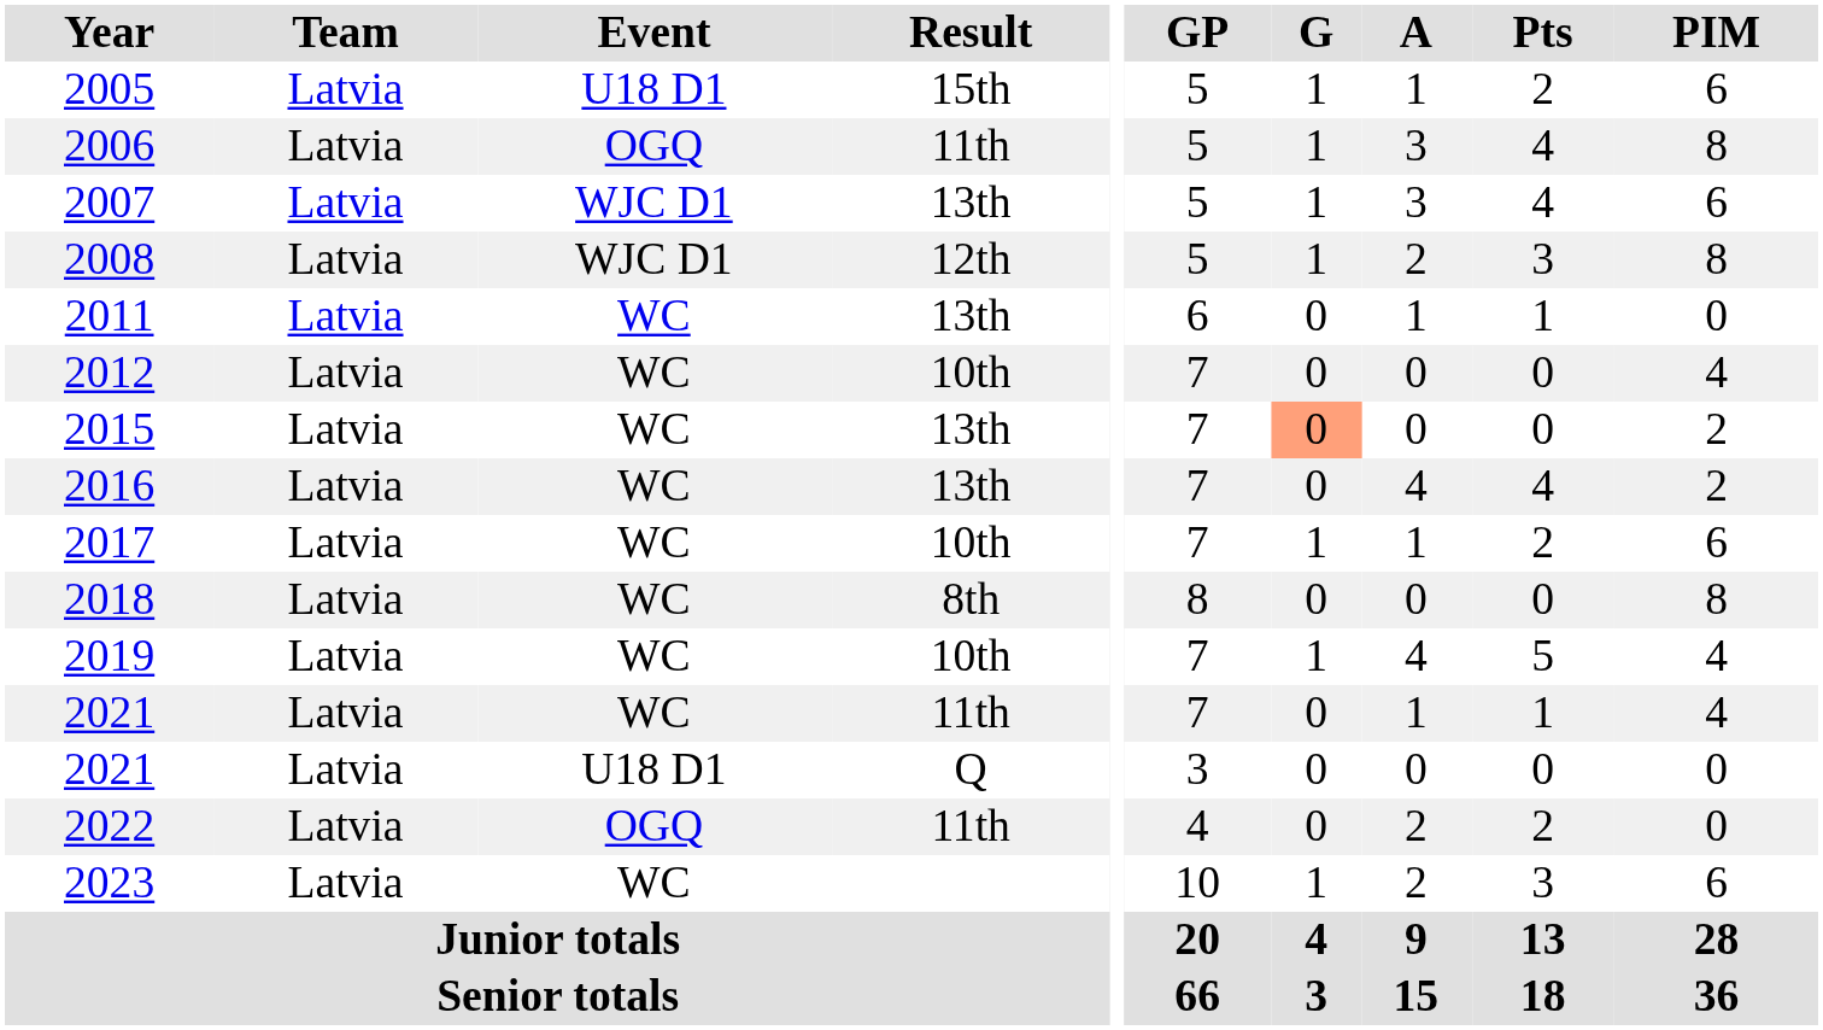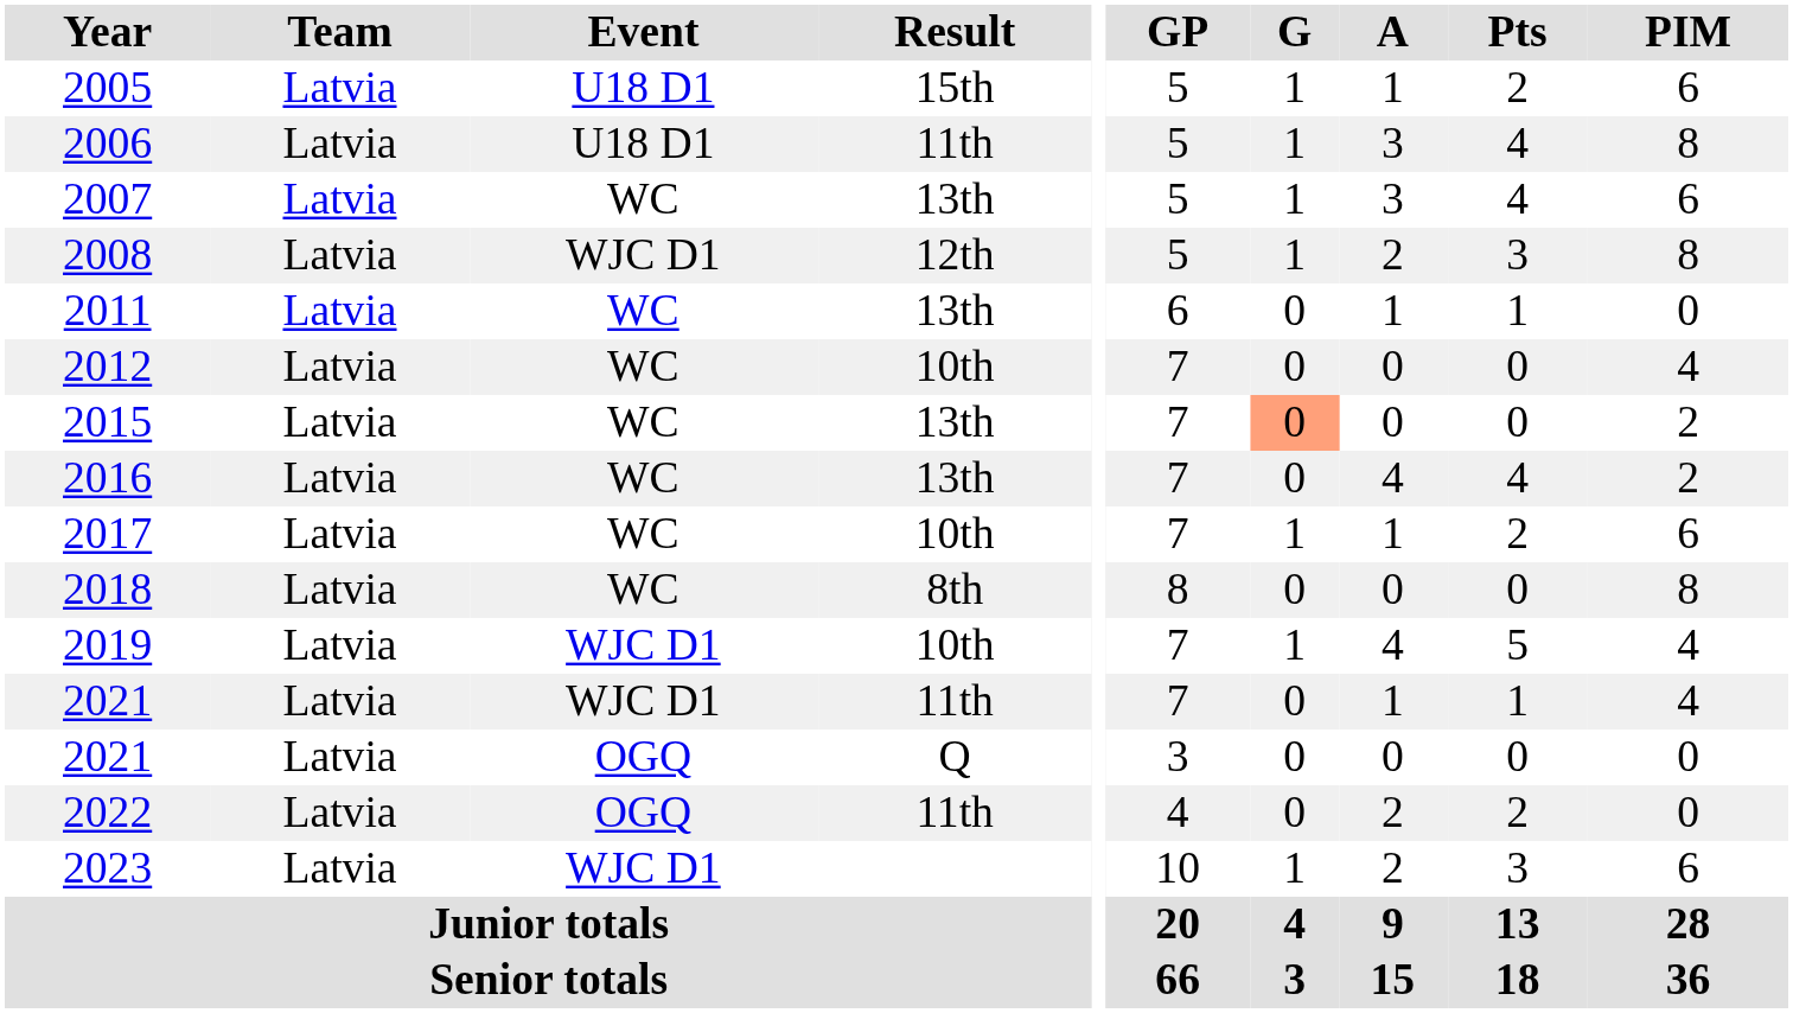2006 | Event: OGQ -> U18 D1
2007 | Event: WJC D1 -> WC
2019 | Event: WC -> WJC D1
2021 / 11th | Event: WC -> WJC D1
2021 / Q | Event: U18 D1 -> OGQ
2023 | Event: WC -> WJC D1
